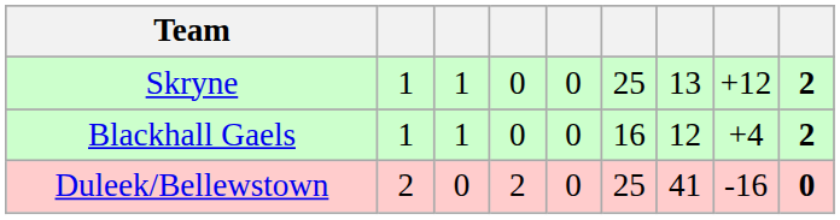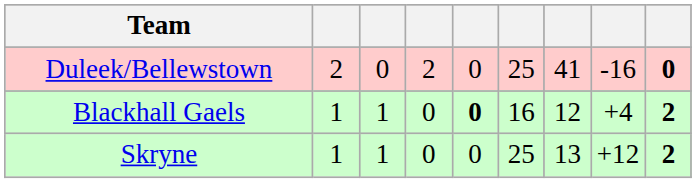rows swapped: Skryne <-> Duleek/Bellewstown
Blackhall Gaels | column 5: normal -> bold
